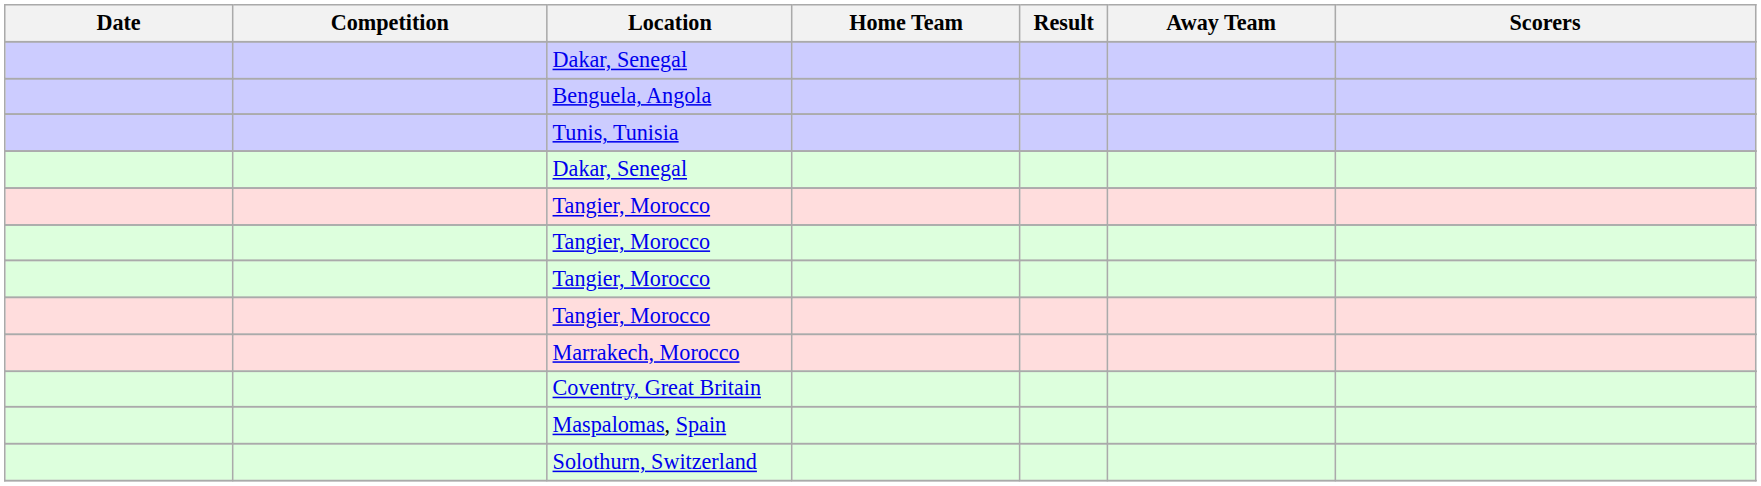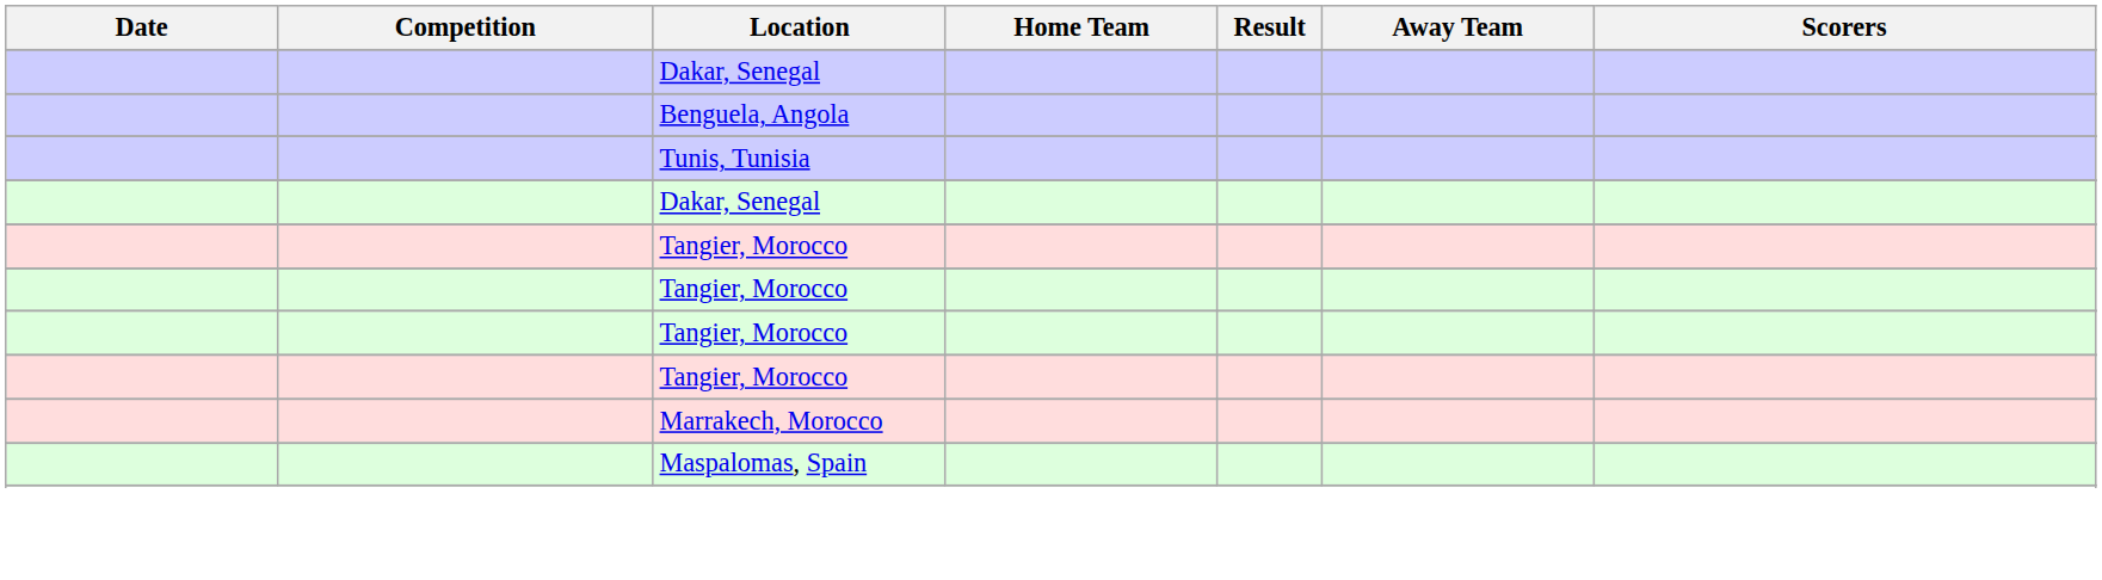- row: Coventry, Great Britain
- row: Solothurn, Switzerland
